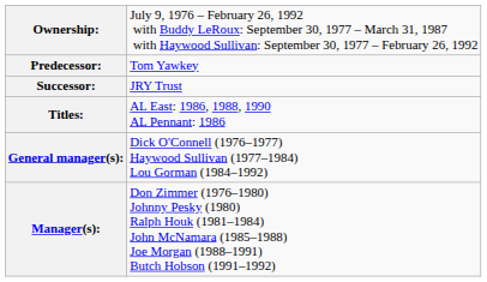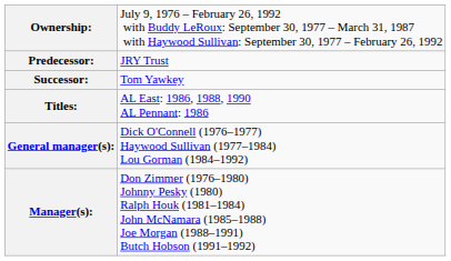Predecessor: | column 2: Tom Yawkey -> JRY Trust
Successor: | column 2: JRY Trust -> Tom Yawkey
